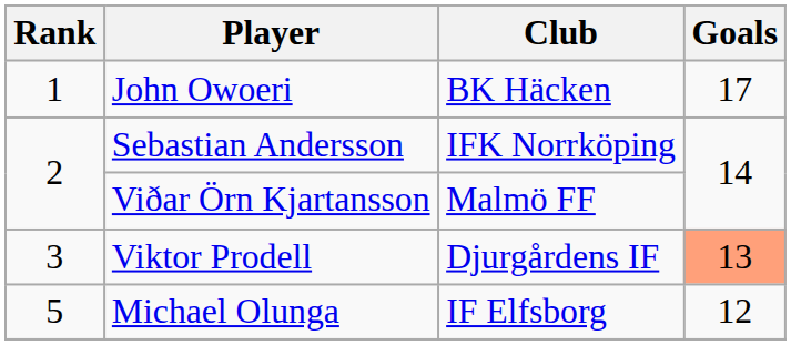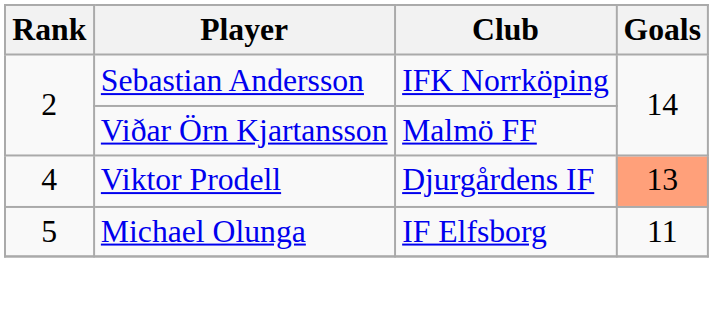- row: 1 | John Owoeri | BK Häcken | 17
Viktor Prodell | Rank: 3 -> 4
Michael Olunga | Goals: 12 -> 11
